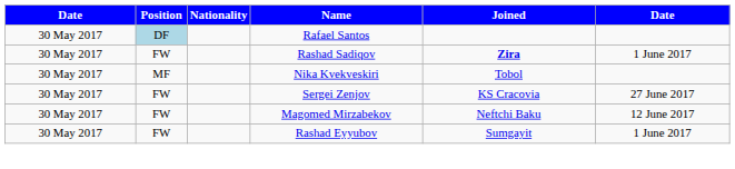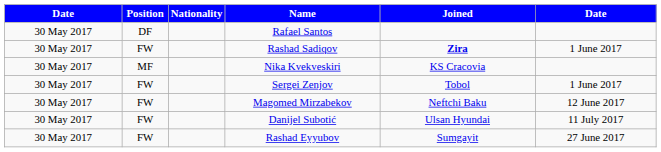Rafael Santos | Position: lightblue background -> no background
Nika Kvekveskiri | Joined: Tobol -> KS Cracovia
Sergei Zenjov | Joined: KS Cracovia -> Tobol
Sergei Zenjov | column 6: 27 June 2017 -> 1 June 2017
+ row: 30 May 2017 | FW | Danijel Subotić | Ulsan Hyundai | 11 July 2017
Rashad Eyyubov | column 6: 1 June 2017 -> 27 June 2017
